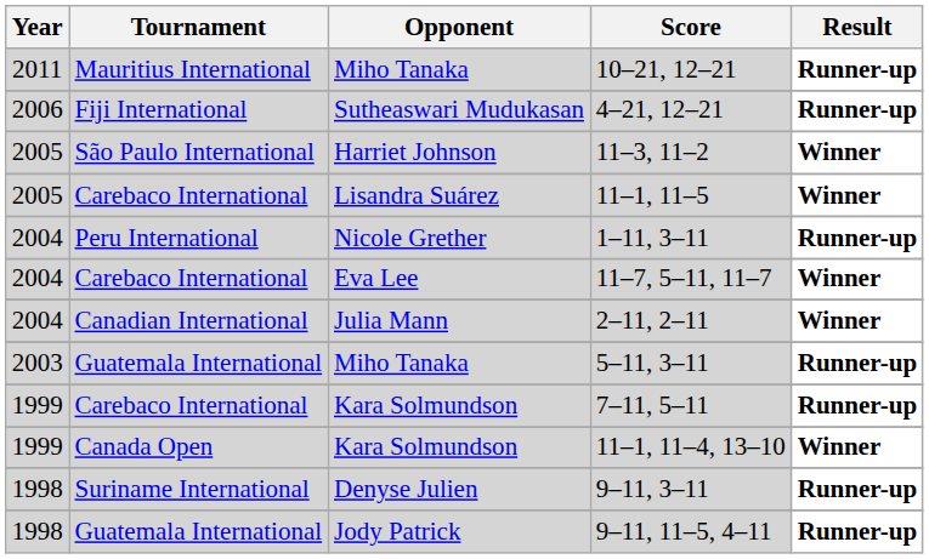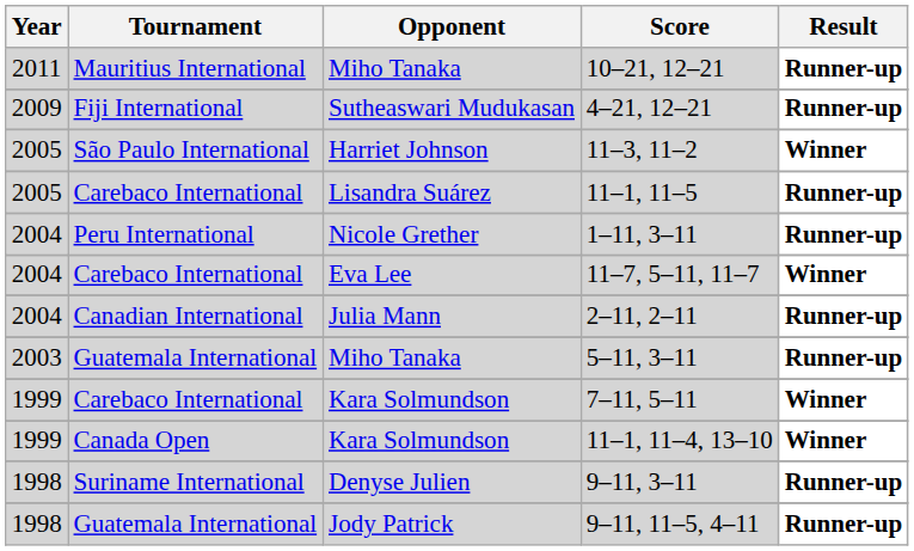4–21, 12–21 | Year: 2006 -> 2009
11–1, 11–5 | Result: Winner -> Runner-up
2–11, 2–11 | Result: Winner -> Runner-up
7–11, 5–11 | Result: Runner-up -> Winner
